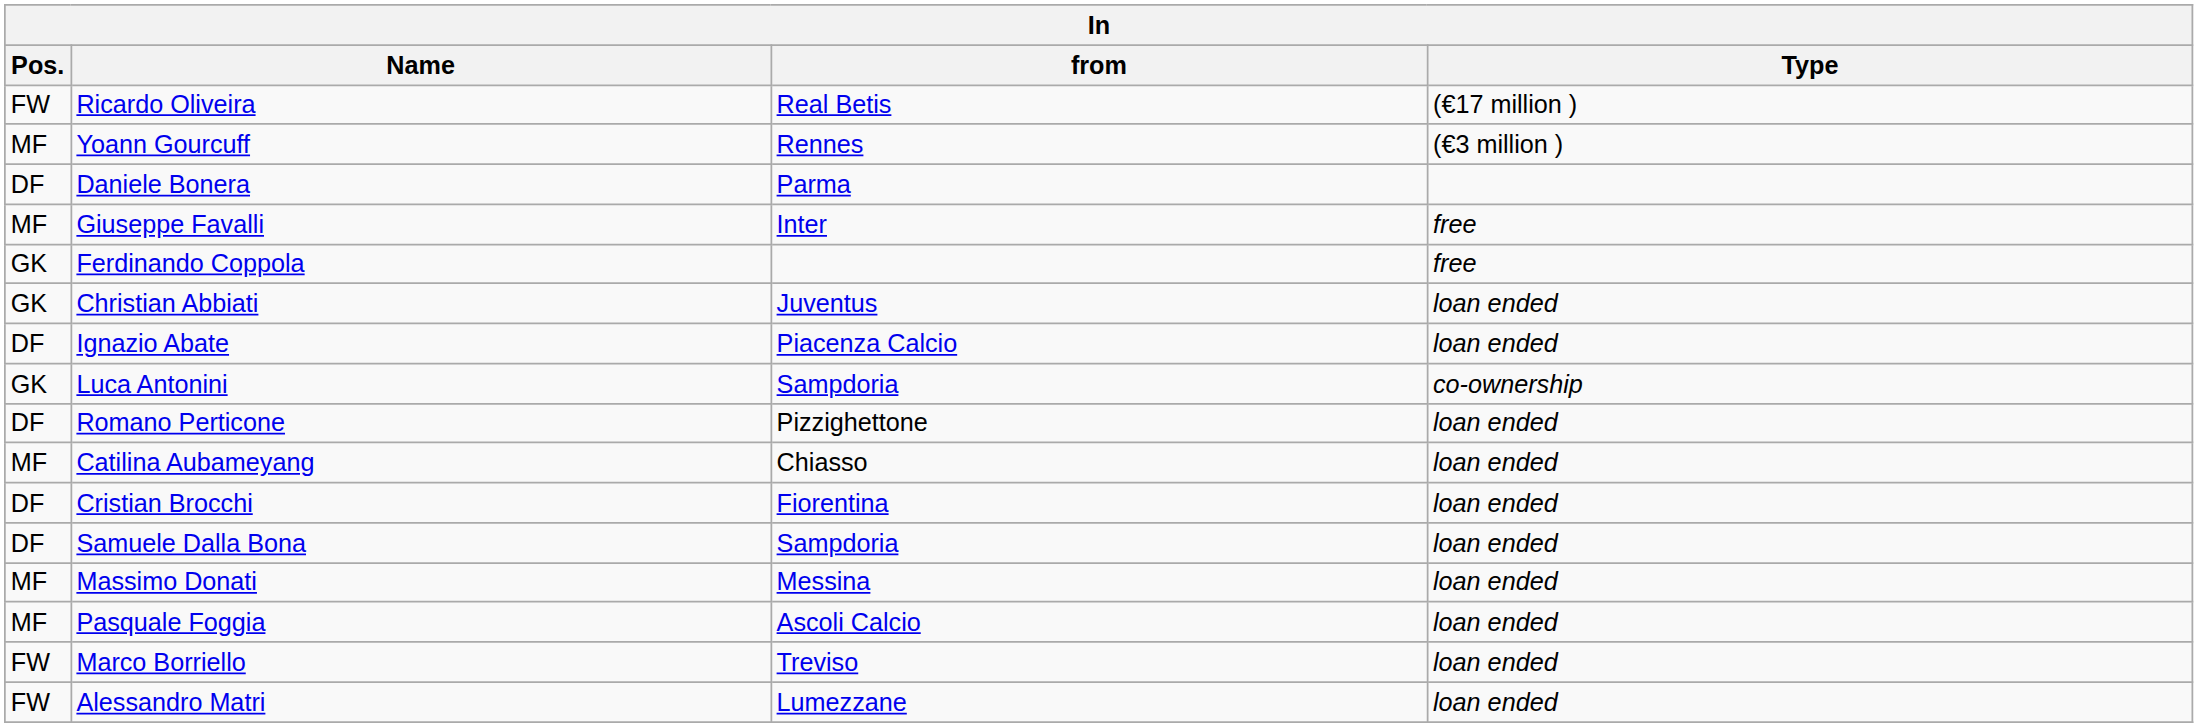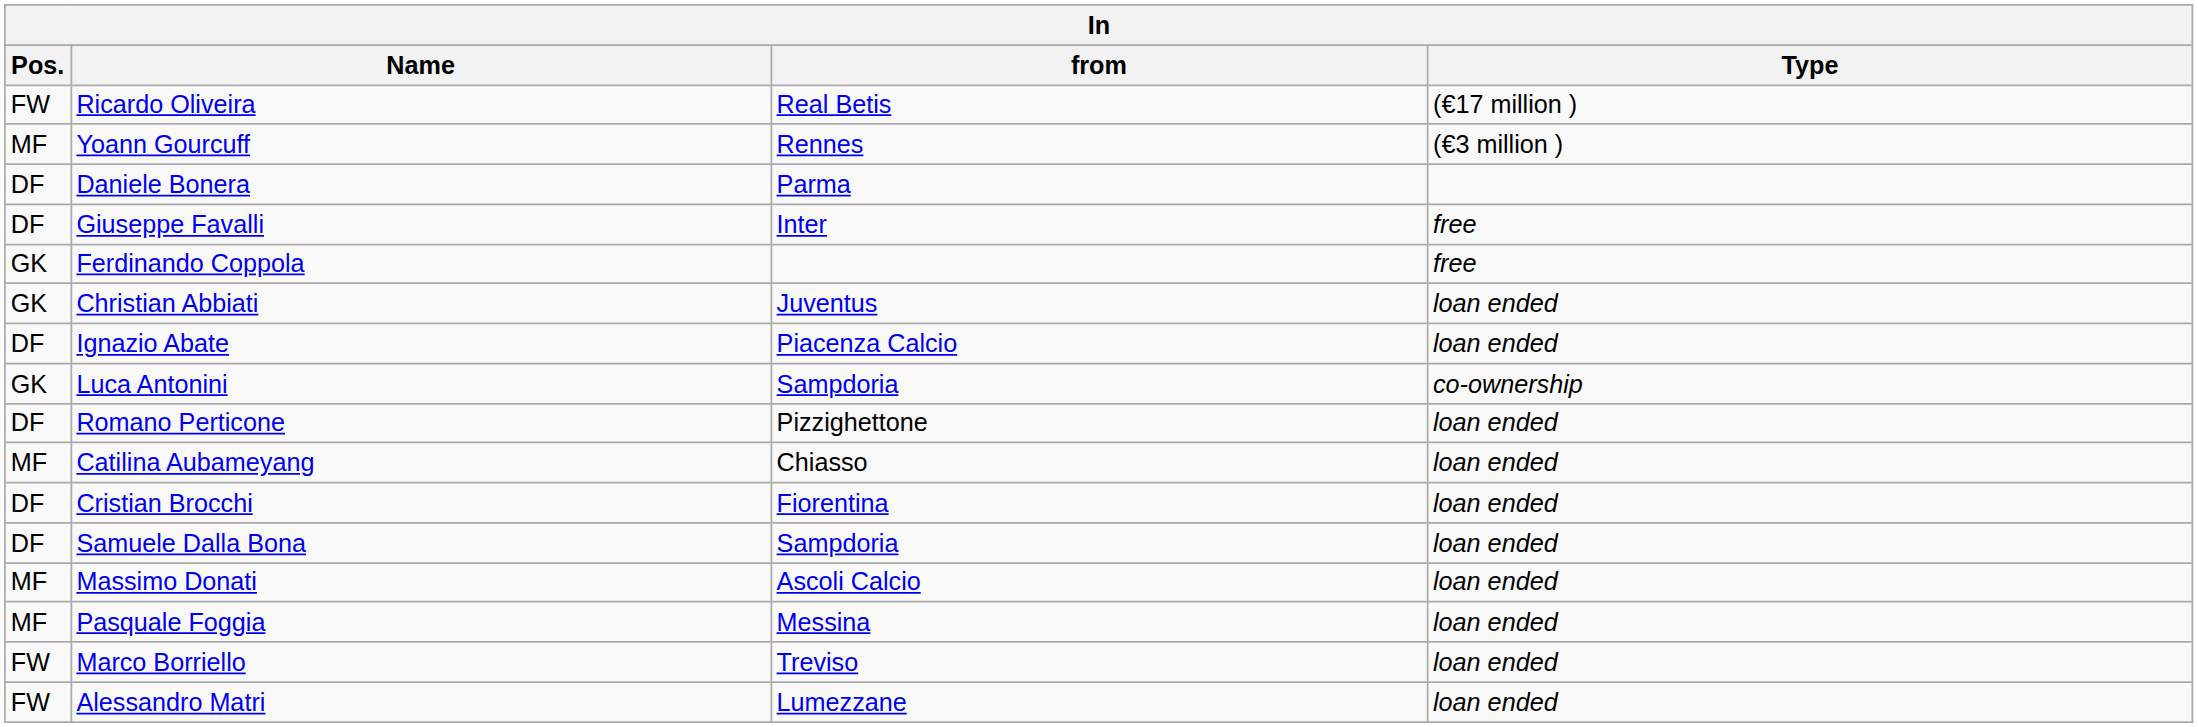Giuseppe Favalli | Pos.: MF -> DF
Massimo Donati | from: Messina -> Ascoli Calcio
Pasquale Foggia | from: Ascoli Calcio -> Messina
